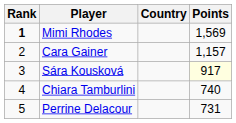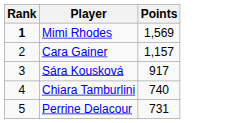- column: Country
Sára Kousková | Points: lightyellow background -> no background
